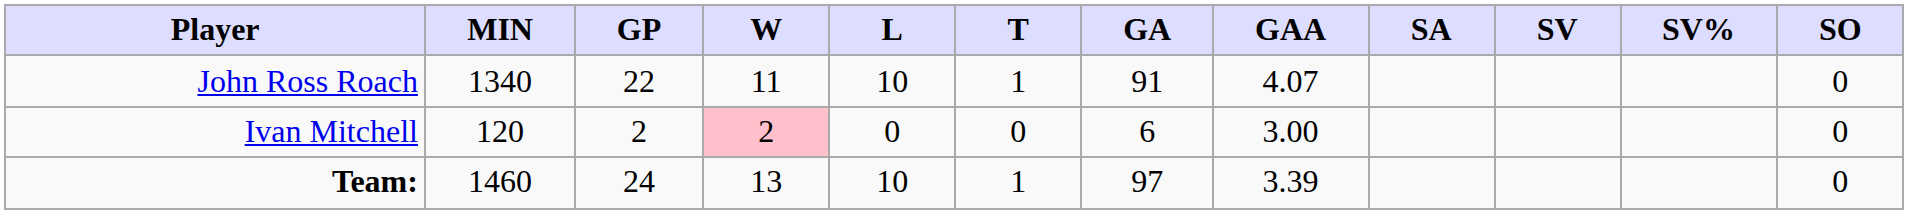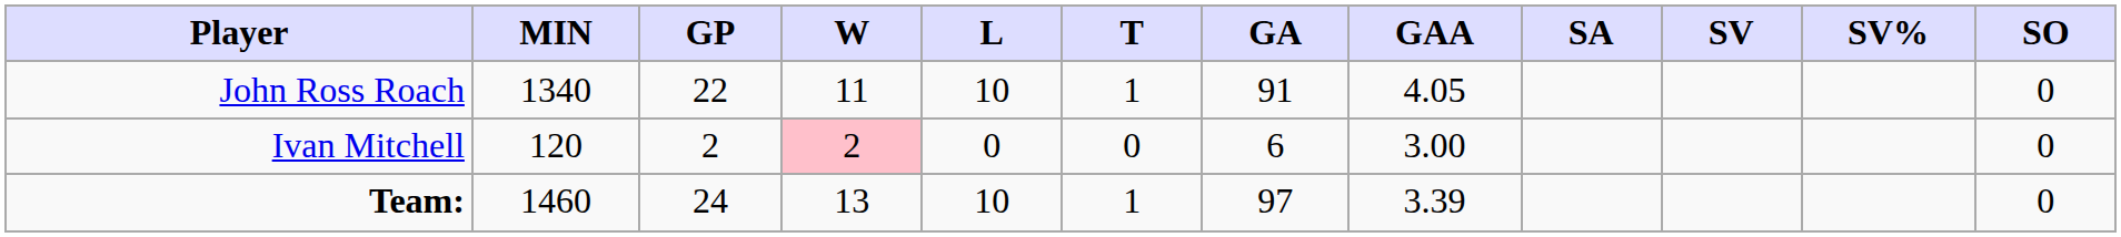John Ross Roach | GAA: 4.07 -> 4.05
